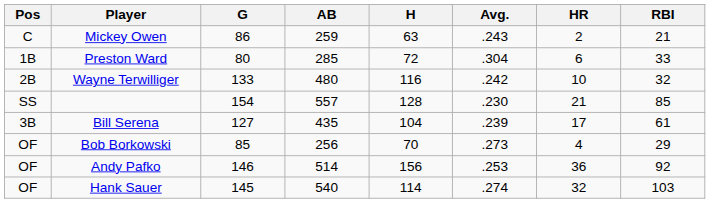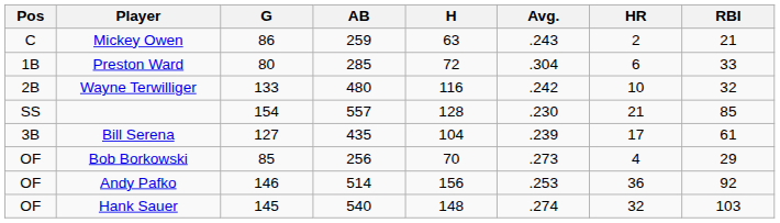Hank Sauer | H: 114 -> 148
